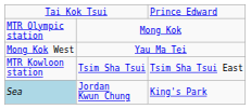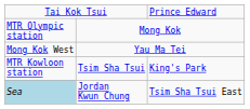MTR Kowloon station | column 3: Tsim Sha Tsui East -> King's Park
Sea | column 3: King's Park -> Tsim Sha Tsui East
